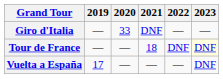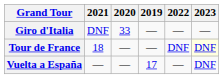columns swapped: 2019 <-> 2021
